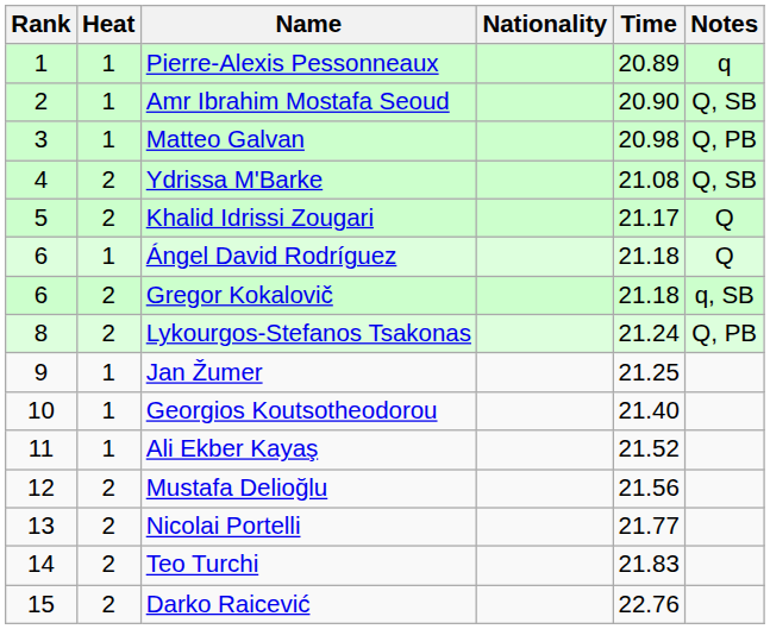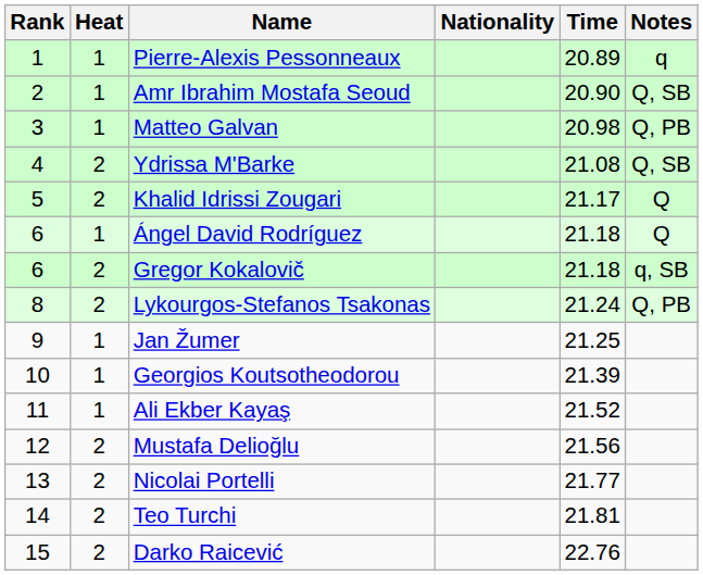Georgios Koutsotheodorou | Time: 21.40 -> 21.39
Teo Turchi | Time: 21.83 -> 21.81
